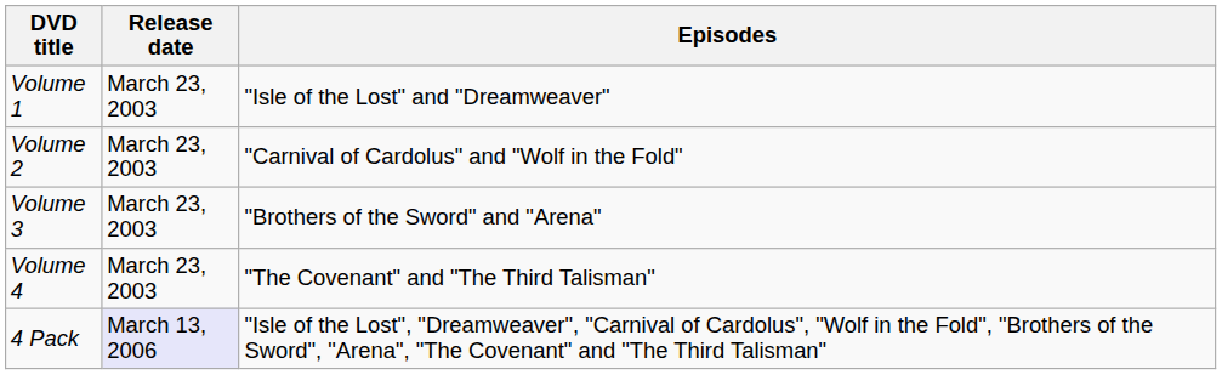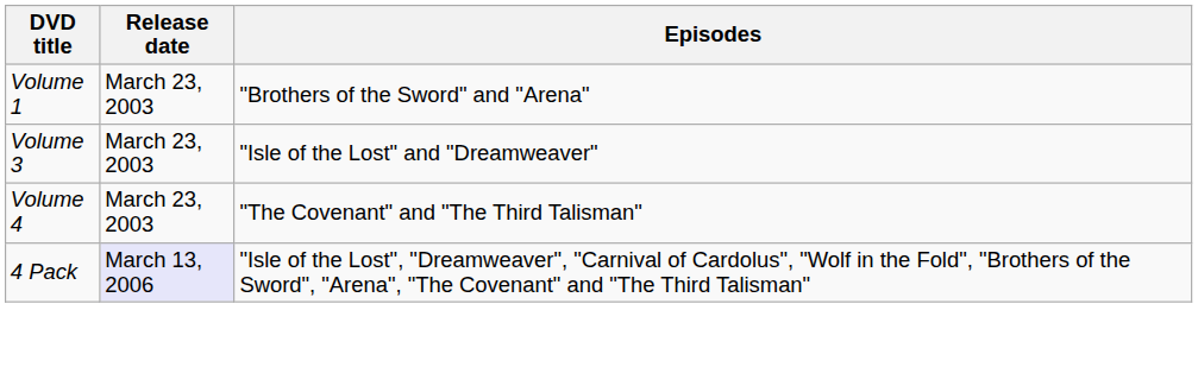Volume 1 | Episodes: "Isle of the Lost" and "Dreamweaver" -> "Brothers of the Sword" and "Arena"
- row: Volume 2 | March 23, 2003 | "Carnival of Cardolus" and "Wolf in the Fold"
Volume 3 | Episodes: "Brothers of the Sword" and "Arena" -> "Isle of the Lost" and "Dreamweaver"
